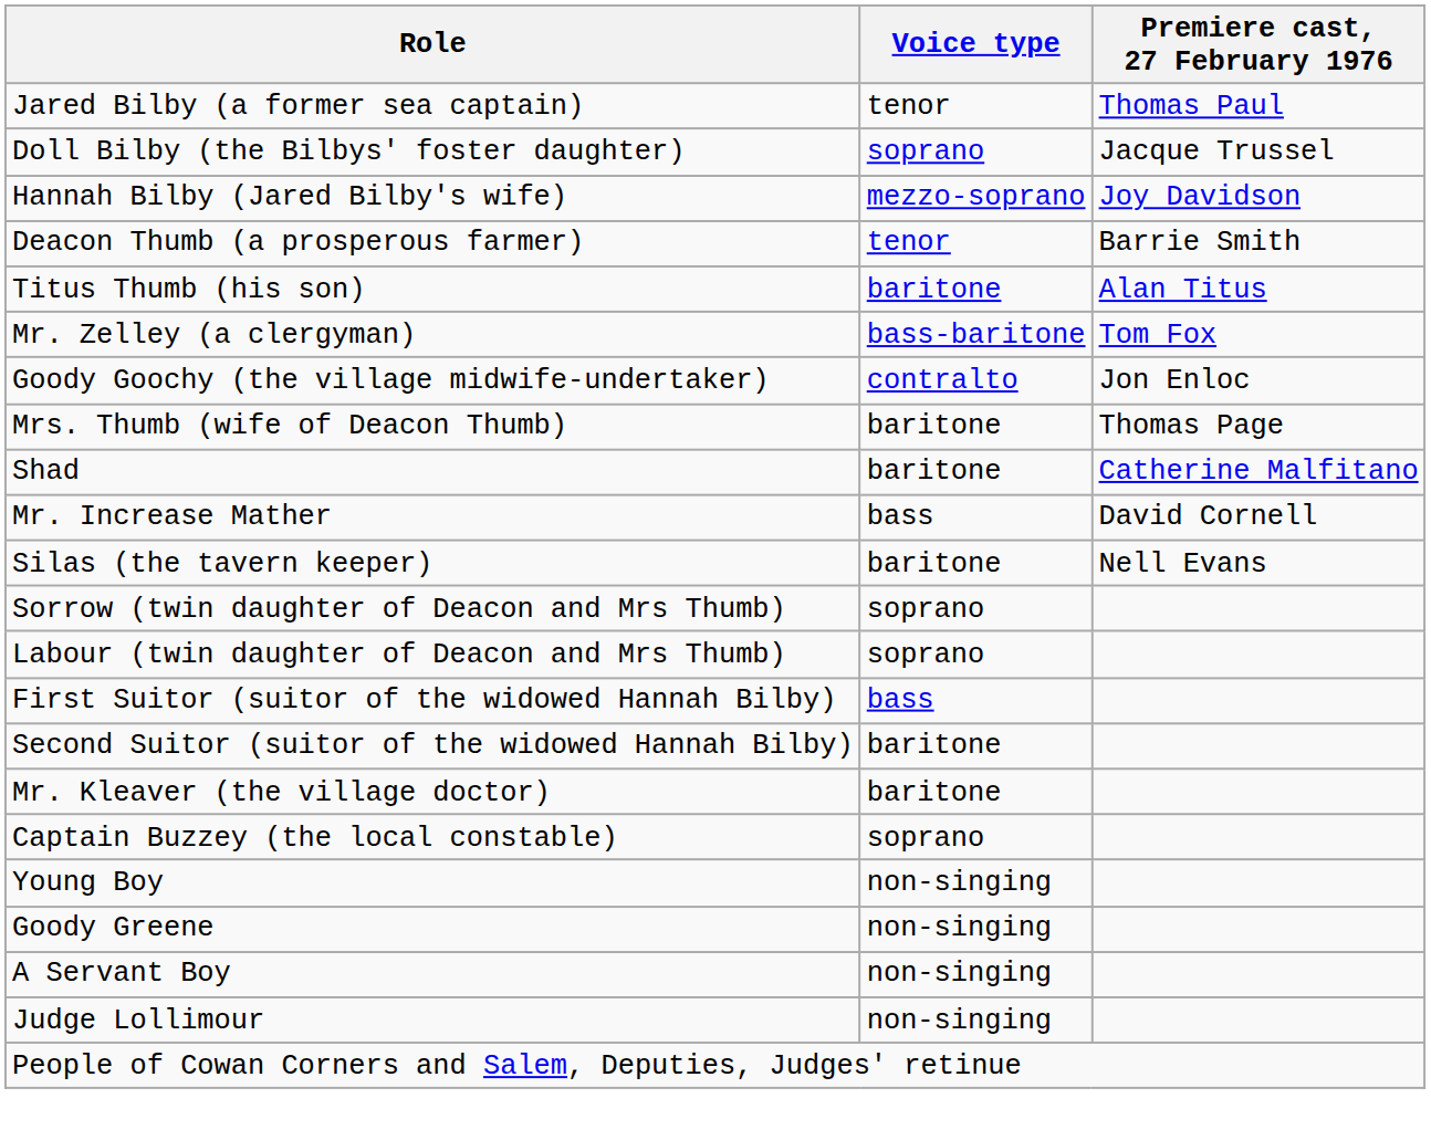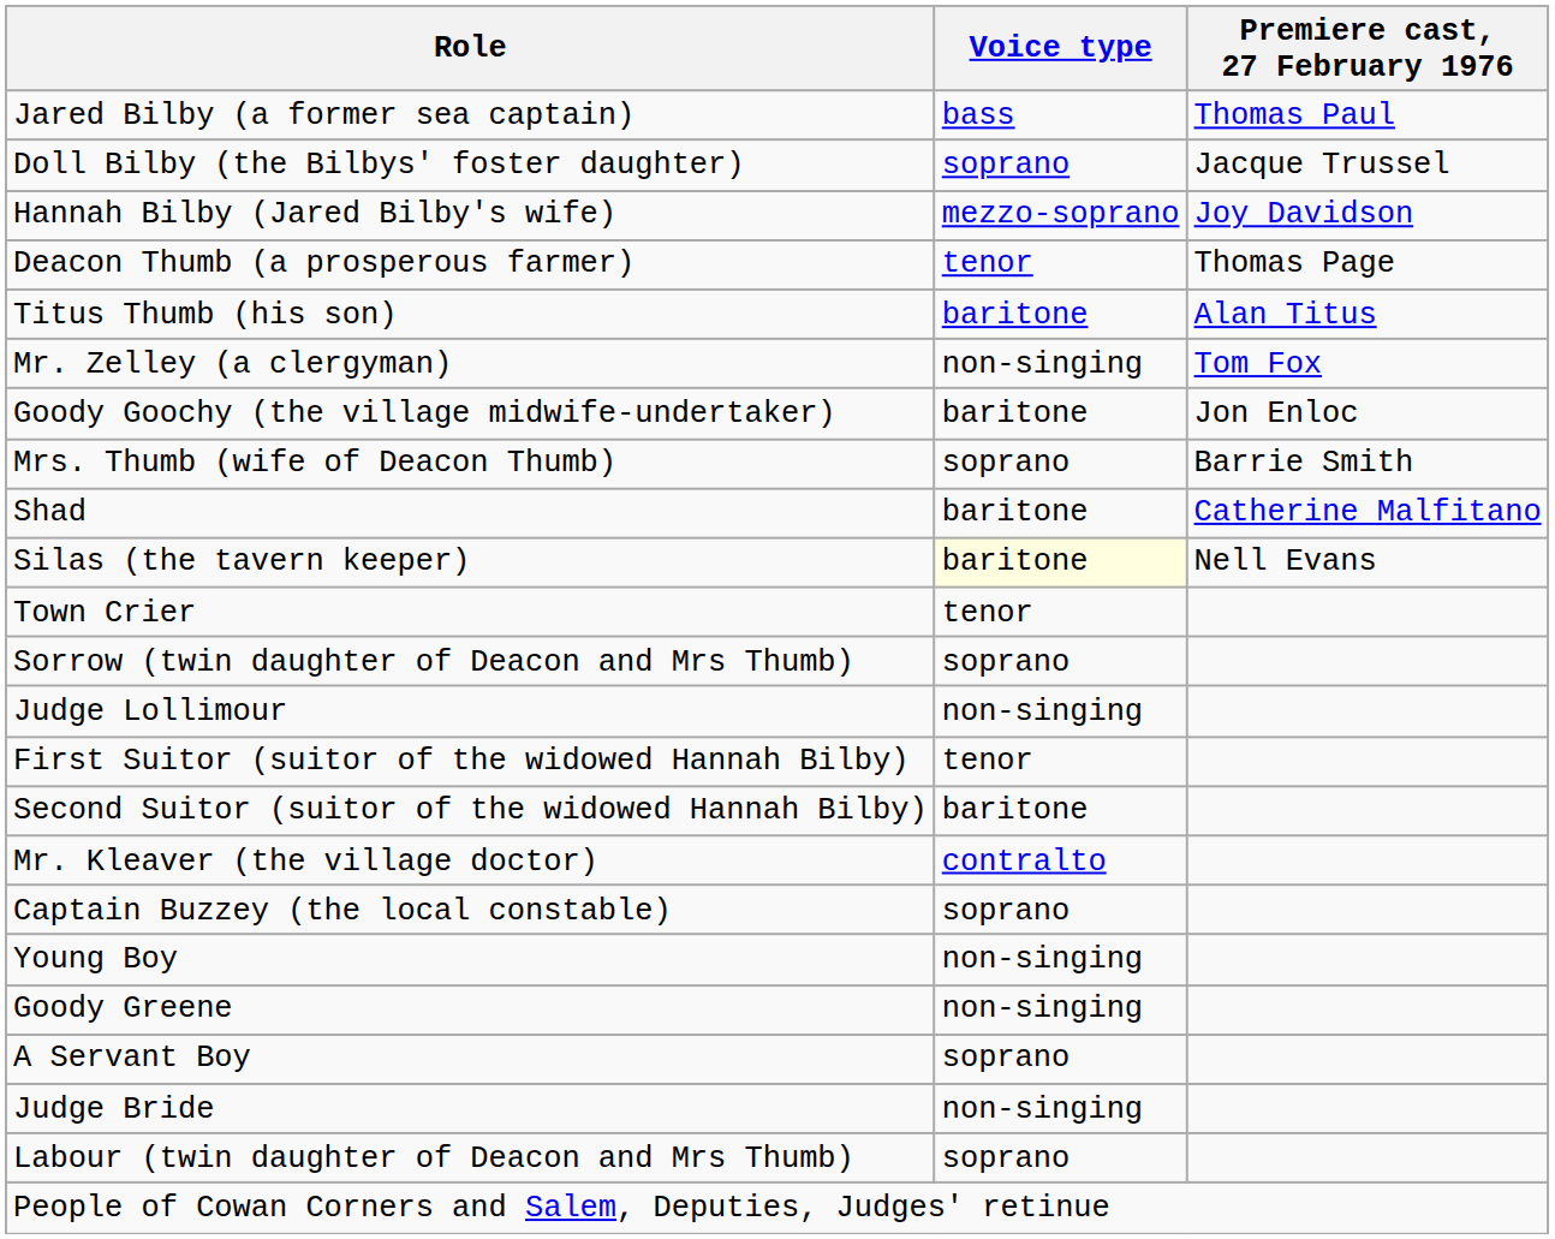Jared Bilby (a former sea captain) | Voice type: tenor -> bass
Deacon Thumb (a prosperous farmer) | Premiere cast, 27 February 1976: Barrie Smith -> Thomas Page
Mr. Zelley (a clergyman) | Voice type: bass-baritone -> non-singing
Goody Goochy (the village midwife-undertaker) | Voice type: contralto -> baritone
Mrs. Thumb (wife of Deacon Thumb) | Voice type: baritone -> soprano
Mrs. Thumb (wife of Deacon Thumb) | Premiere cast, 27 February 1976: Thomas Page -> Barrie Smith
- row: Mr. Increase Mather | bass | David Cornell
Silas (the tavern keeper) | Voice type: no background -> lightyellow background
+ row: Town Crier | tenor
rows swapped: Labour (twin daughter of Deacon and Mrs Thumb) <-> Judge Lollimour
First Suitor (suitor of the widowed Hannah Bilby) | Voice type: bass -> tenor
Mr. Kleaver (the village doctor) | Voice type: baritone -> contralto
A Servant Boy | Voice type: non-singing -> soprano
+ row: Judge Bride | non-singing
